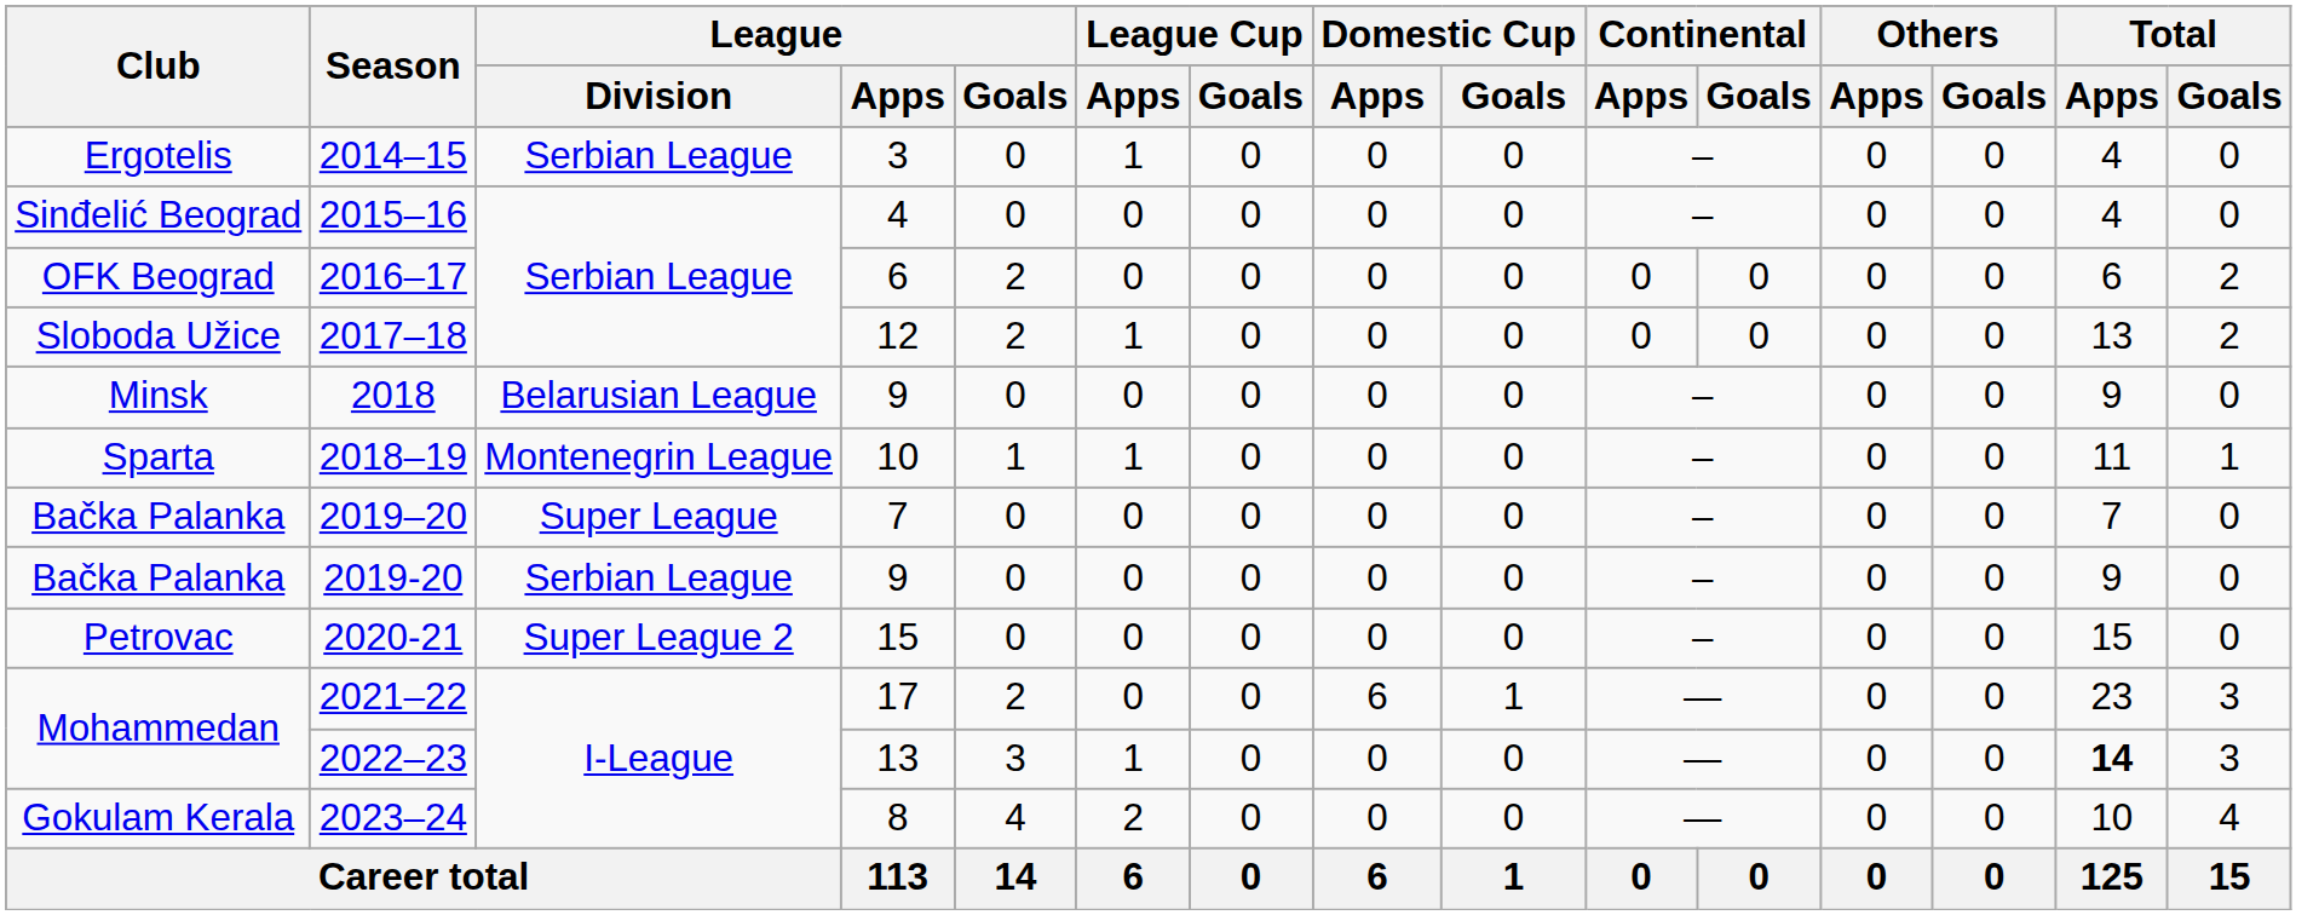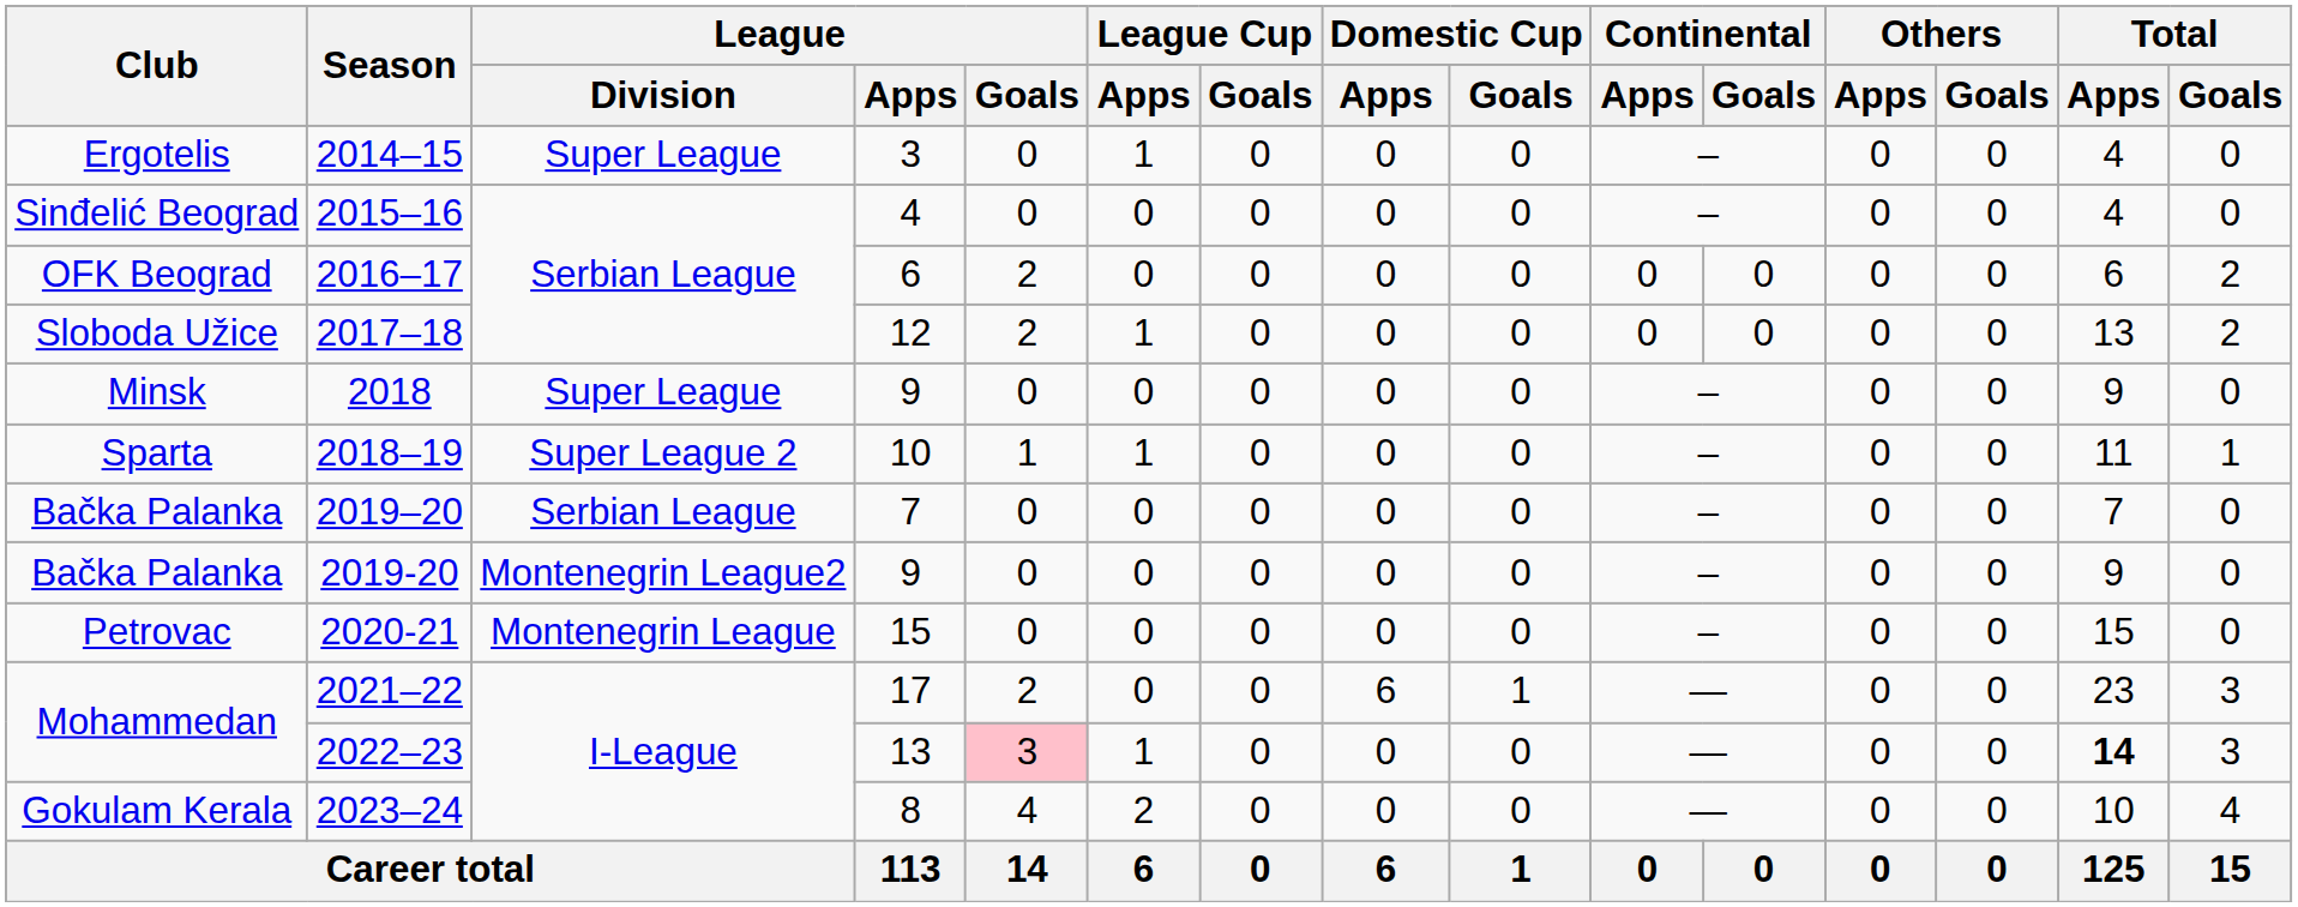2014–15 | League / Division: Serbian League -> Super League
2018 | League / Division: Belarusian League -> Super League
2018–19 | League / Division: Montenegrin League -> Super League 2
2019–20 | League / Division: Super League -> Serbian League
2019-20 | League / Division: Serbian League -> Montenegrin League2
2020-21 | League / Division: Super League 2 -> Montenegrin League
2022–23 | League / Goals: no background -> pink background
